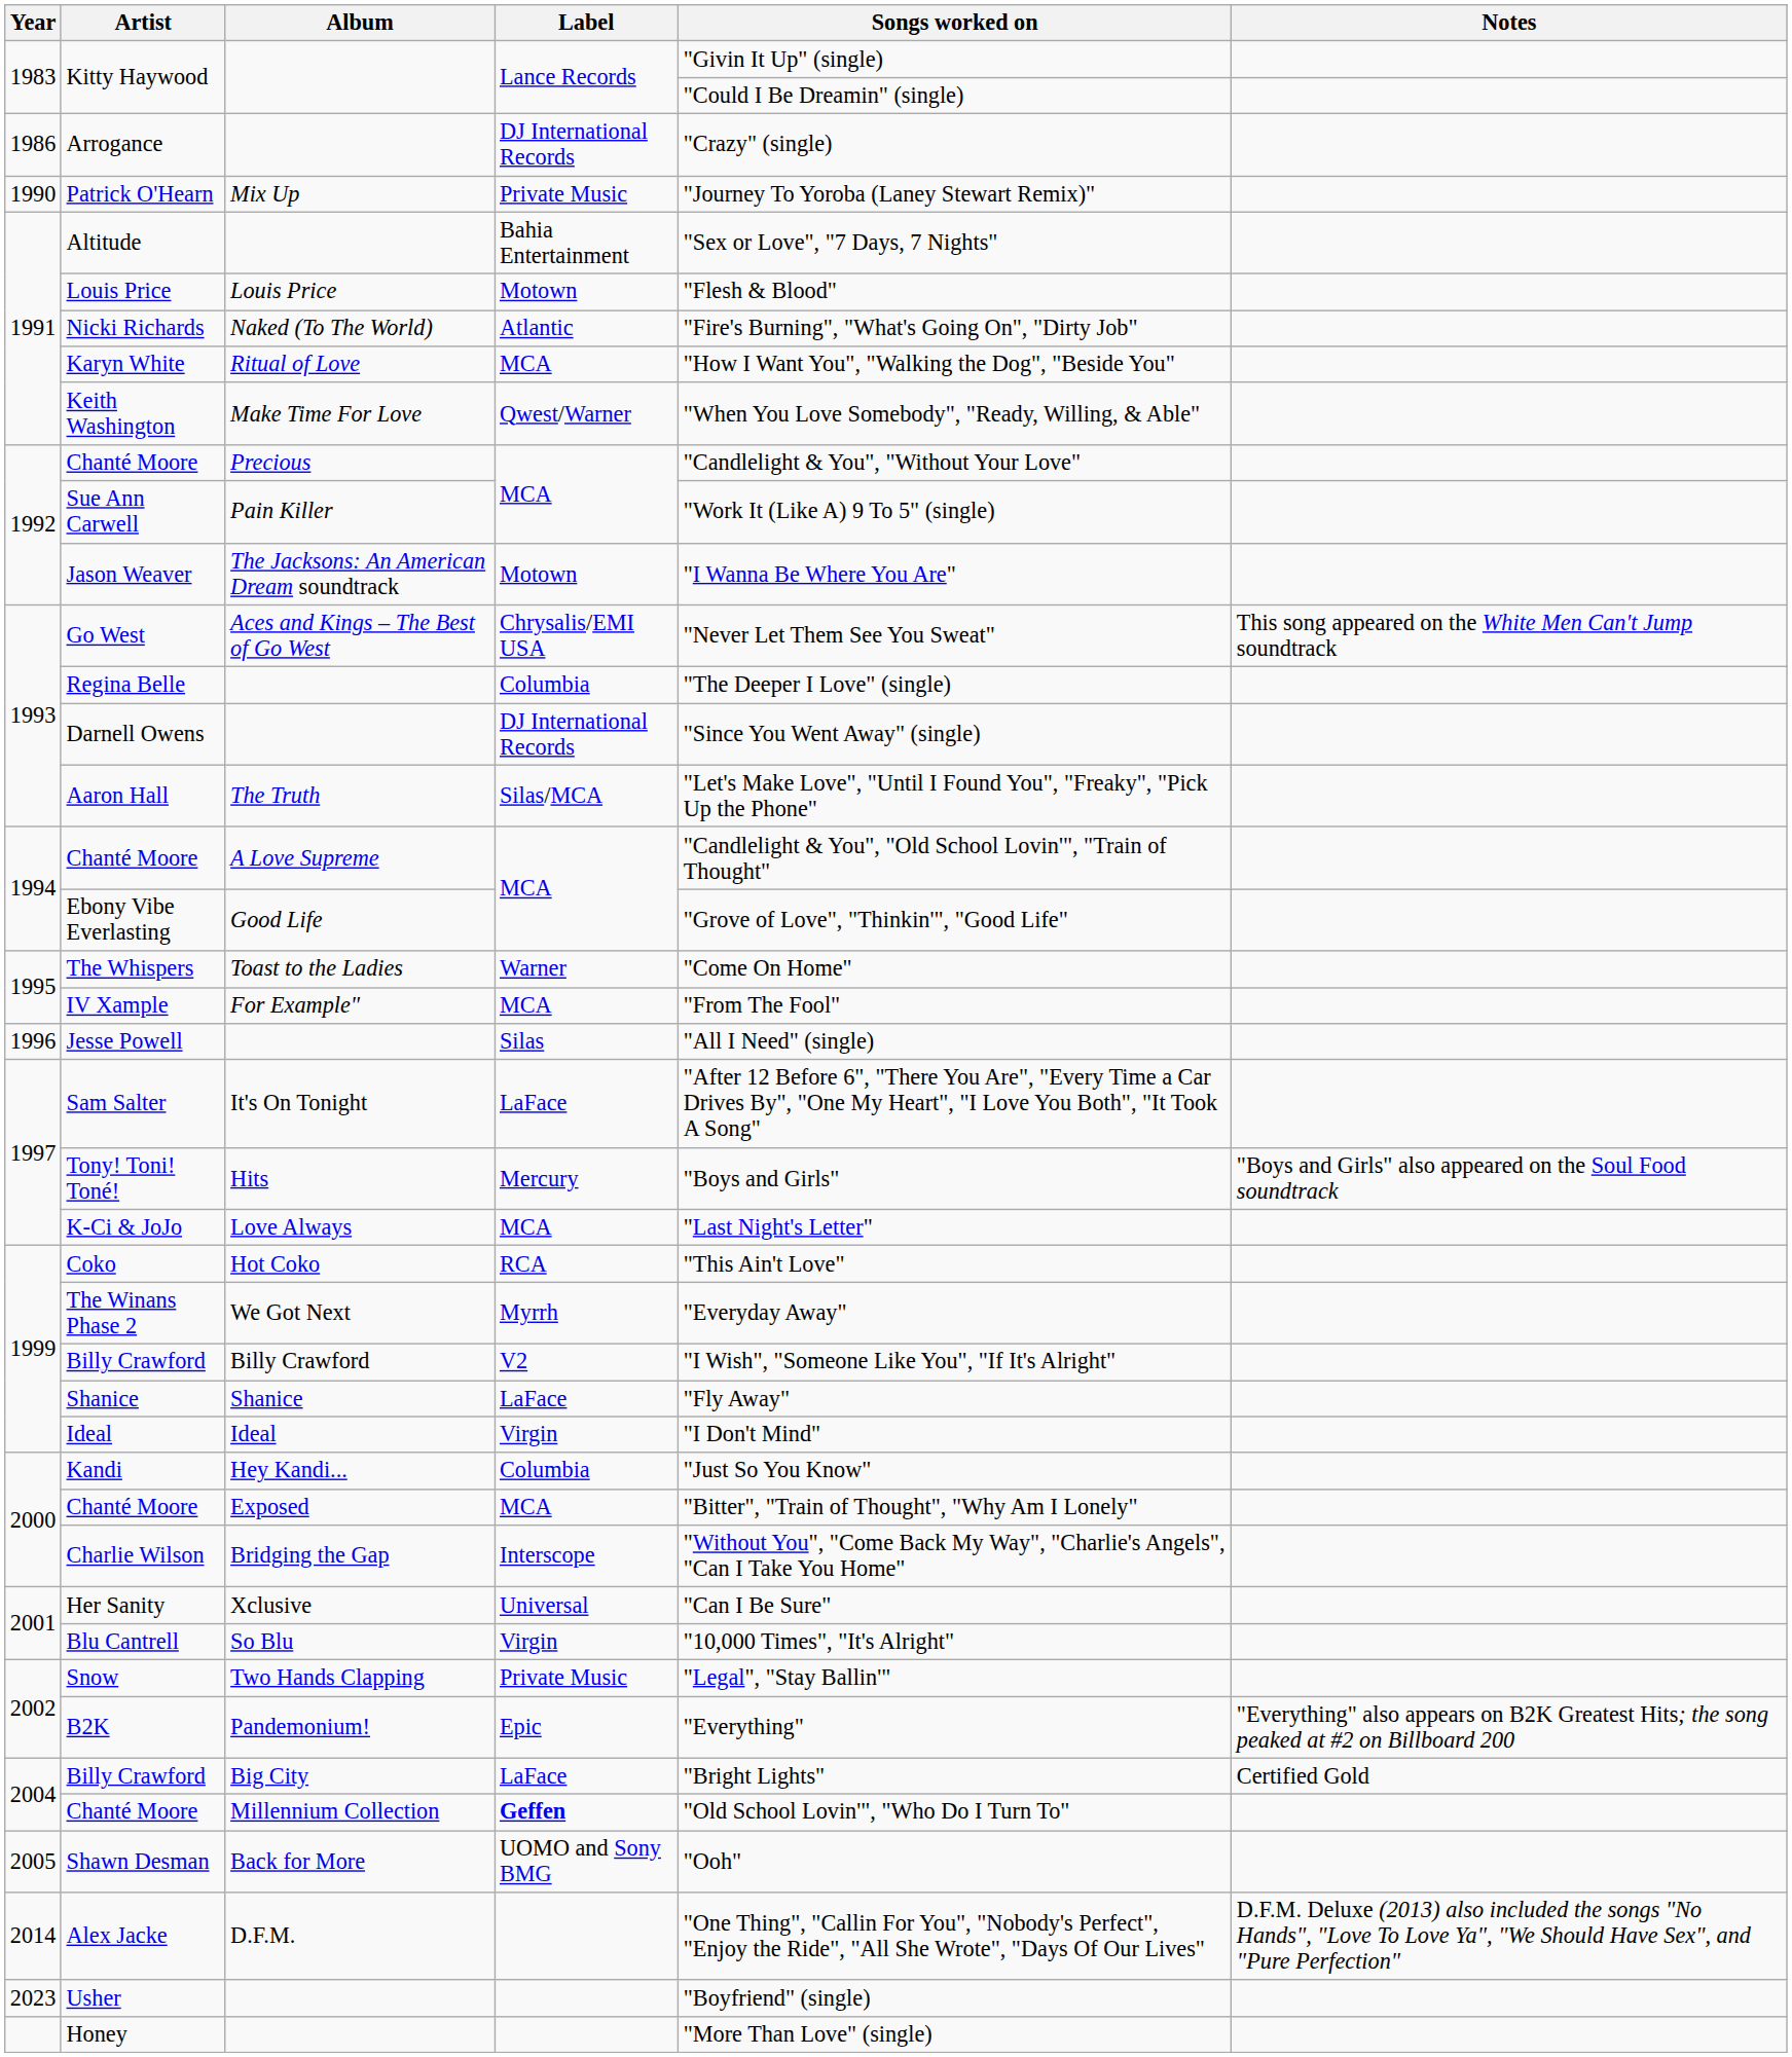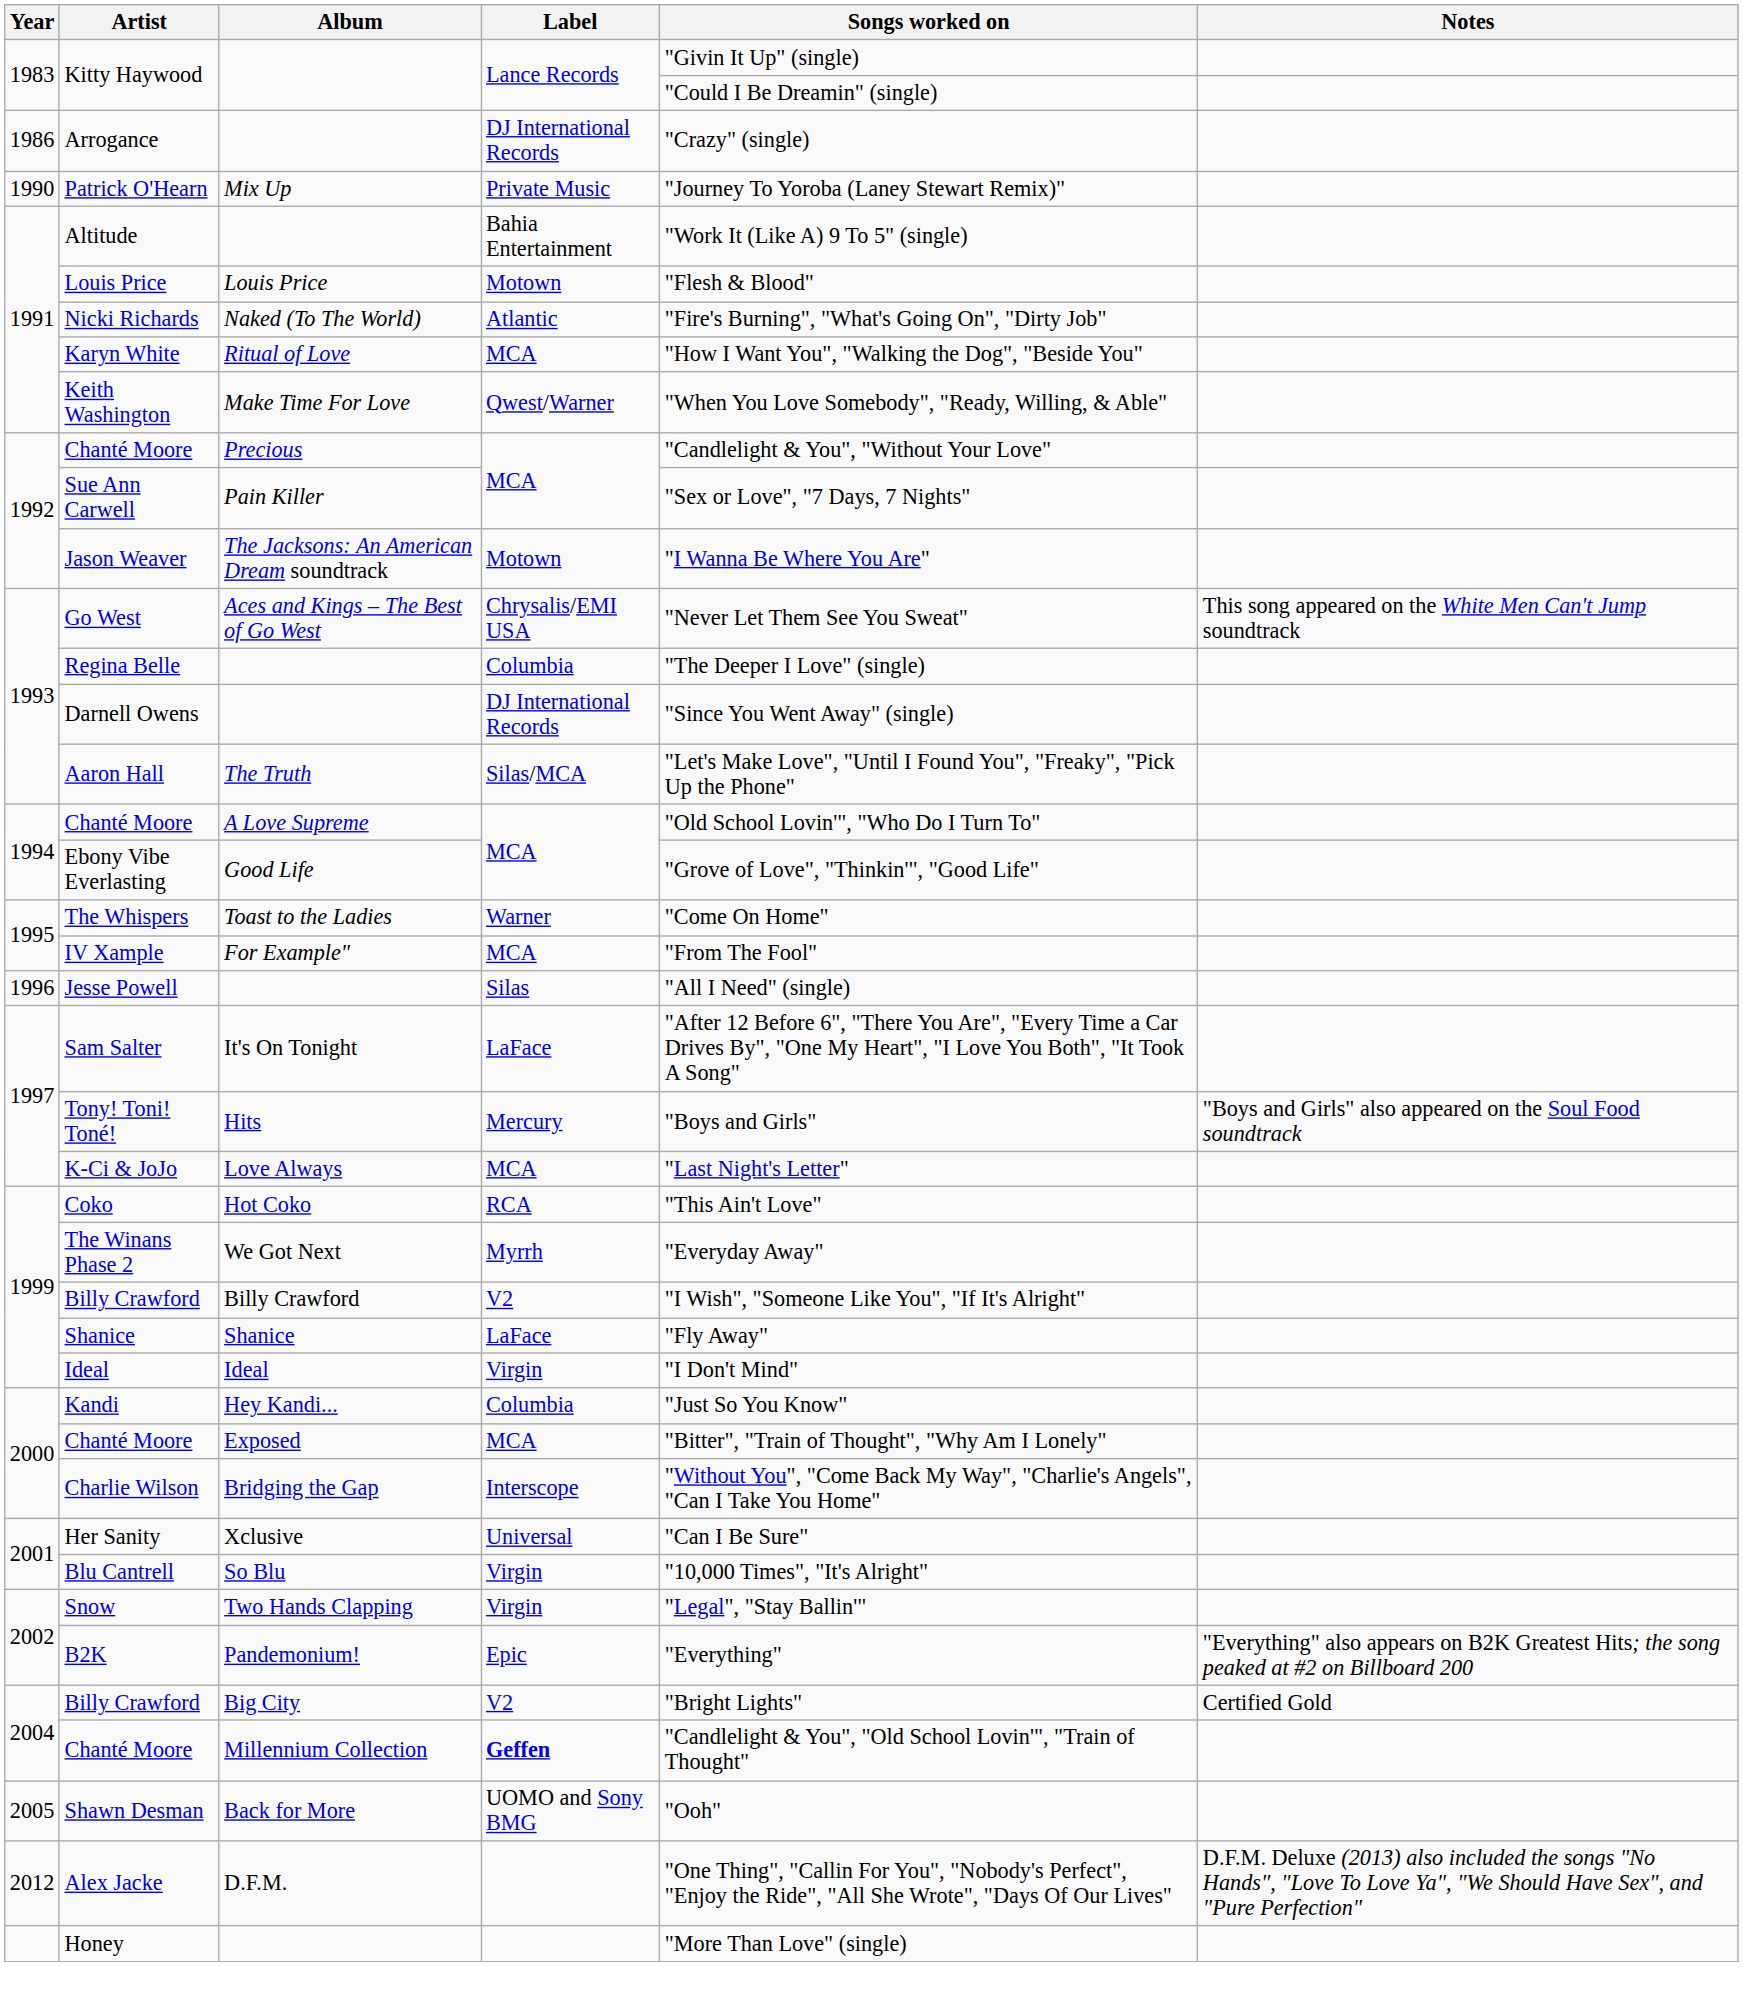Altitude | Songs worked on: "Sex or Love", "7 Days, 7 Nights" -> "Work It (Like A) 9 To 5" (single)
Sue Ann Carwell | Songs worked on: "Work It (Like A) 9 To 5" (single) -> "Sex or Love", "7 Days, 7 Nights"
Chanté Moore / A Love Supreme | Songs worked on: "Candlelight & You", "Old School Lovin'", "Train of Thought" -> "Old School Lovin'", "Who Do I Turn To"
Snow | Label: Private Music -> Virgin
Billy Crawford / Big City | Label: LaFace -> V2
Chanté Moore / Millennium Collection | Songs worked on: "Old School Lovin'", "Who Do I Turn To" -> "Candlelight & You", "Old School Lovin'", "Train of Thought"
Alex Jacke | Year: 2014 -> 2012
- row: 2023 | Usher | "Boyfriend" (single)
